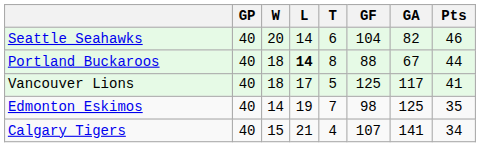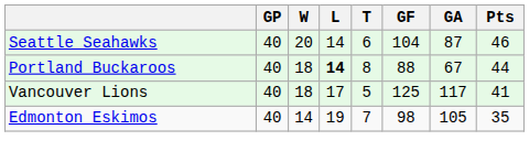Seattle Seahawks | GA: 82 -> 87
Edmonton Eskimos | GA: 125 -> 105
- row: Calgary Tigers | 40 | 15 | 21 | 4 | 107 | 141 | 34
